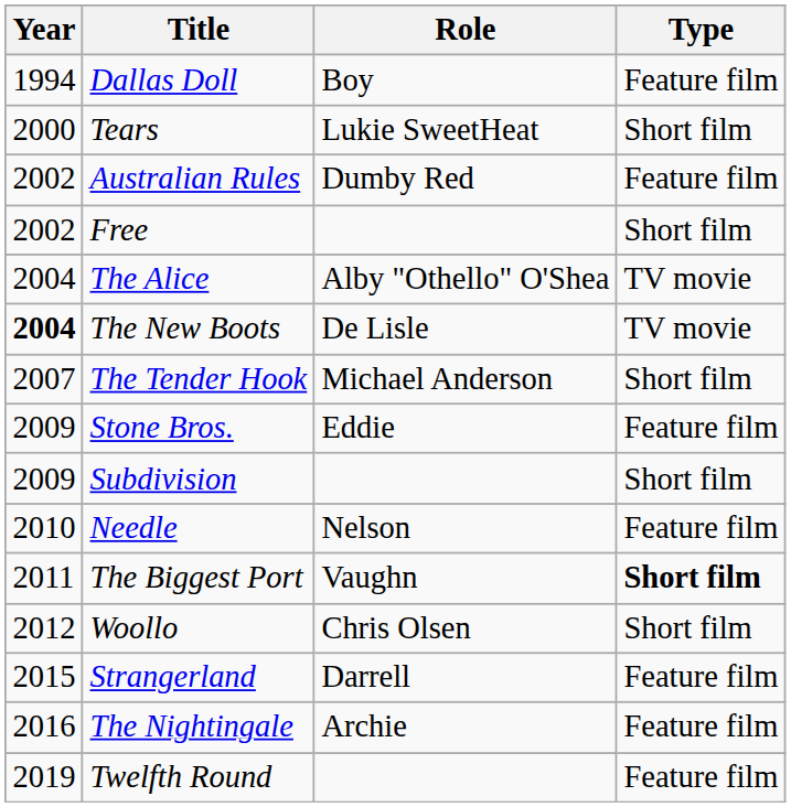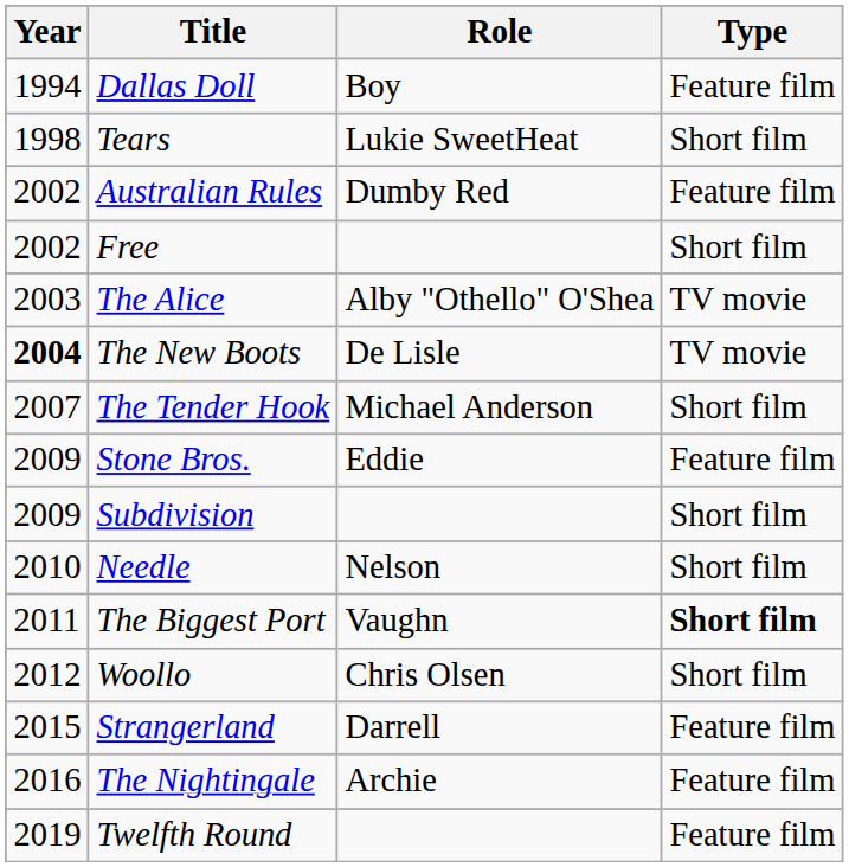Tears | Year: 2000 -> 1998
The Alice | Year: 2004 -> 2003
Needle | Type: Feature film -> Short film
